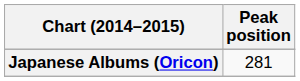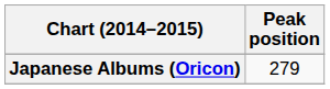Japanese Albums (Oricon) | Peak position: 281 -> 279
